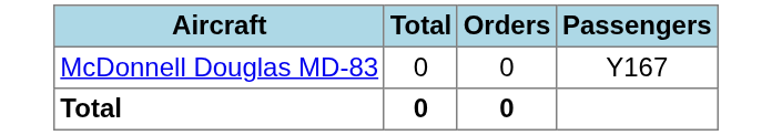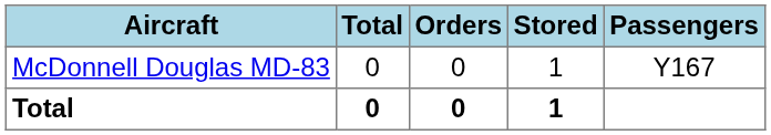+ column: Stored | 1 | 1
